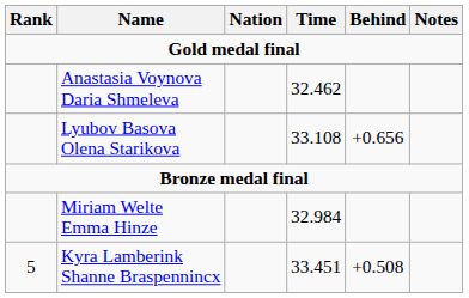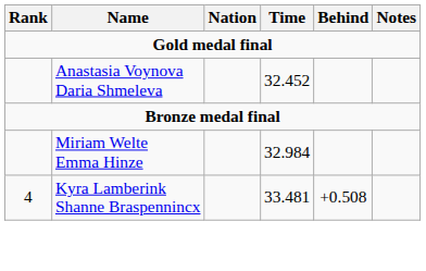Anastasia Voynova Daria Shmeleva | Time: 32.462 -> 32.452
- row: Lyubov Basova Olena Starikova | 33.108 | +0.656
Kyra Lamberink Shanne Braspennincx | Rank: 5 -> 4
Kyra Lamberink Shanne Braspennincx | Time: 33.451 -> 33.481
